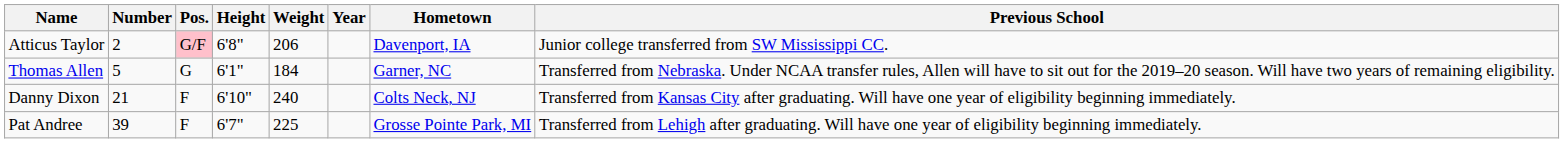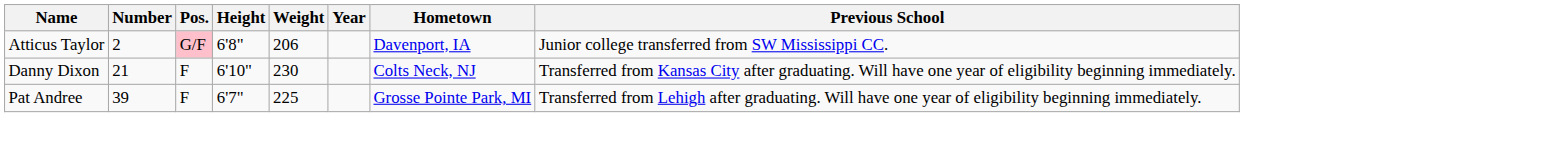- row: Thomas Allen | 5 | G | 6'1" | 184 | Garner, NC | Transferred from Nebraska. Under NCAA transfer rules, Allen will have to sit out for the 2019–20 season. Will have two years of remaining eligibility.
Danny Dixon | Weight: 240 -> 230
